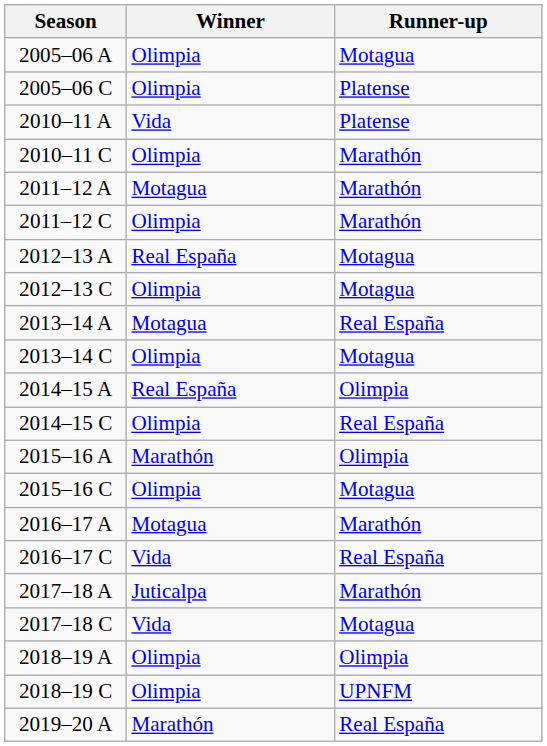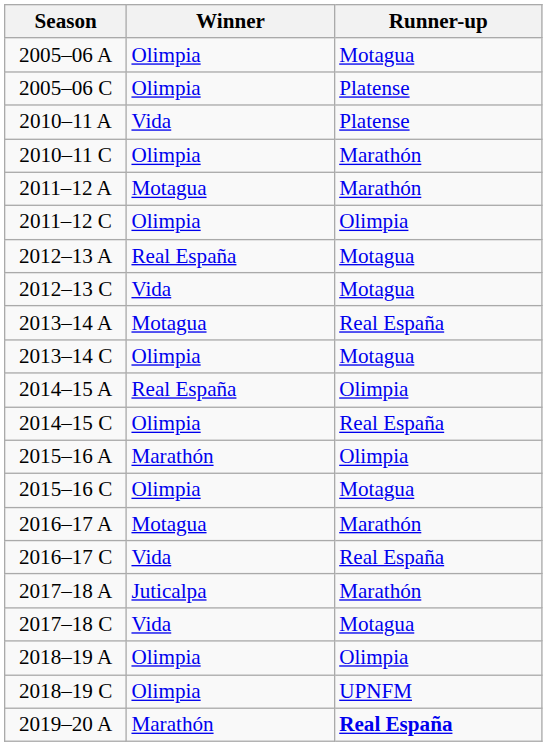2011–12 C | Runner-up: Marathón -> Olimpia
2012–13 C | Winner: Olimpia -> Vida
2019–20 A | Runner-up: normal -> bold
